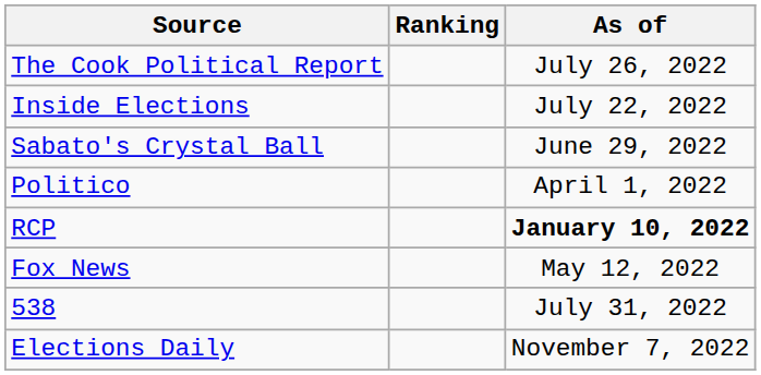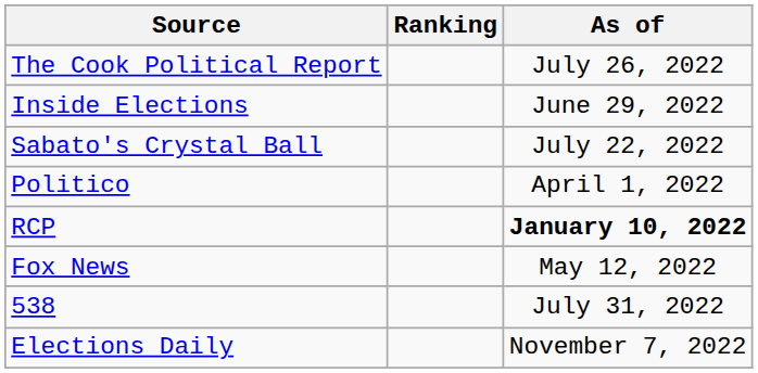Inside Elections | As of: July 22, 2022 -> June 29, 2022
Sabato's Crystal Ball | As of: June 29, 2022 -> July 22, 2022
